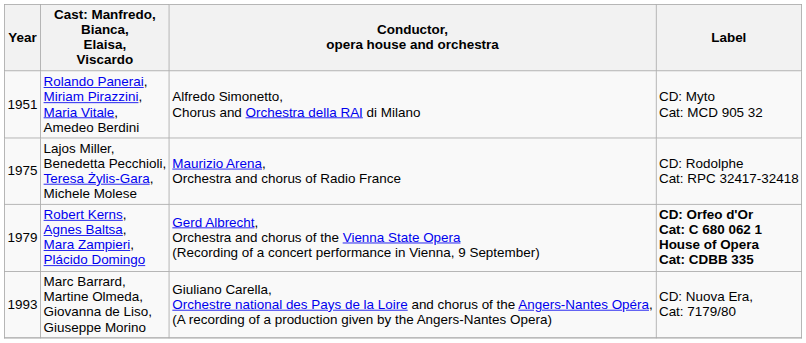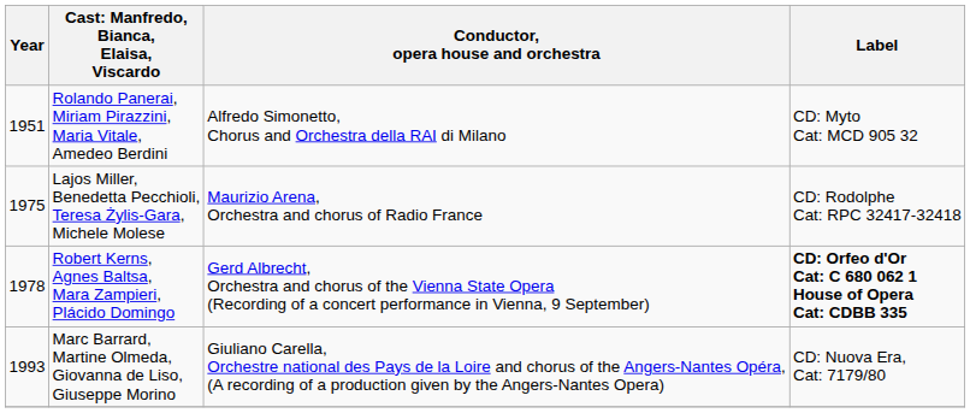Robert Kerns, Agnes Baltsa, Mara Zampieri, Plácido Domingo | Year: 1979 -> 1978
